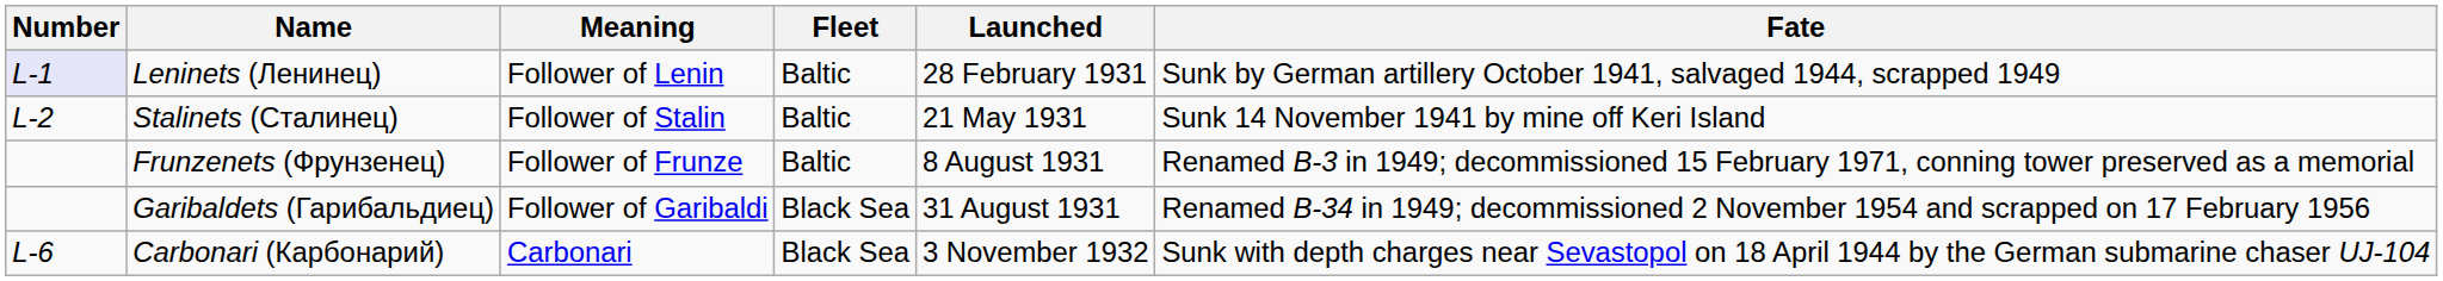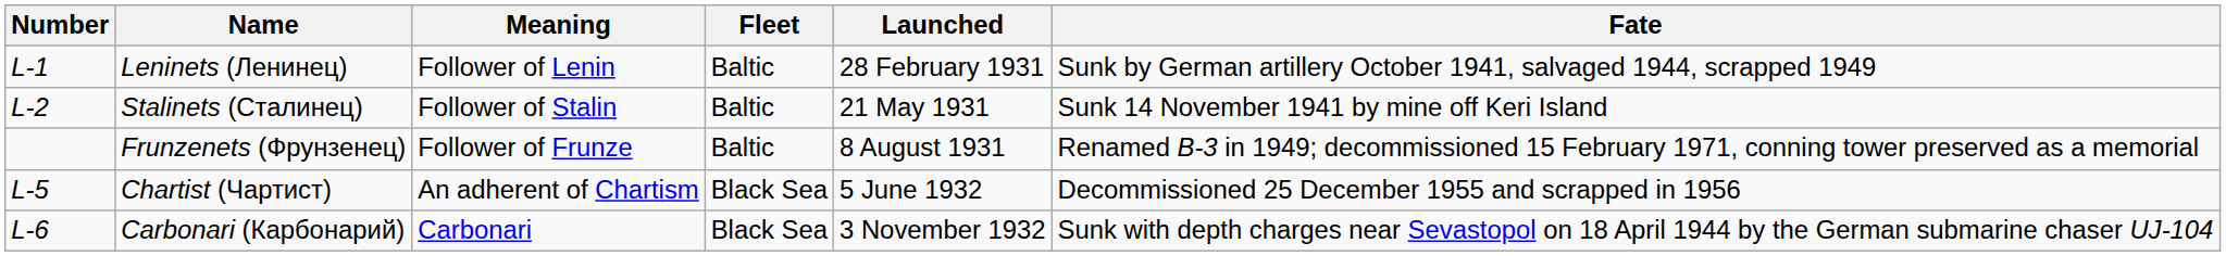Leninets (Ленинец) | Number: lavender background -> no background
- row: Garibaldets (Гарибальдиец) | Follower of Garibaldi | Black Sea | 31 August 1931 | Renamed B-34 in 1949; decommissioned 2 November 1954 and scrapped on 17 February 1956
+ row: L-5 | Chartist (Чартист) | An adherent of Chartism | Black Sea | 5 June 1932 | Decommissioned 25 December 1955 and scrapped in 1956
